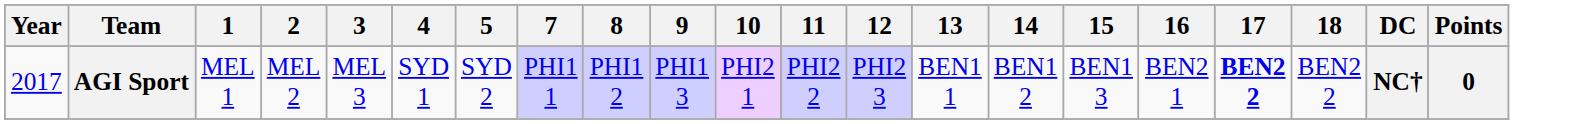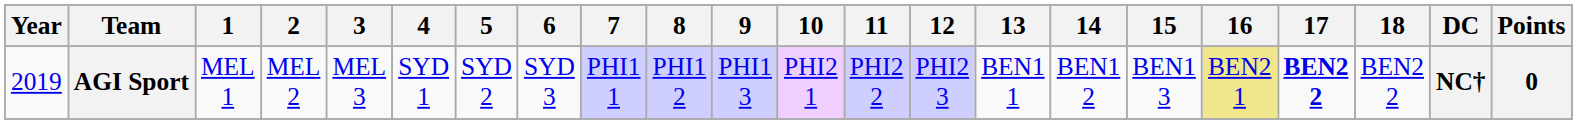+ column: 6 | SYD 3
AGI Sport | Year: 2017 -> 2019
AGI Sport | 16: no background -> khaki background
